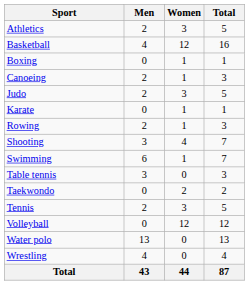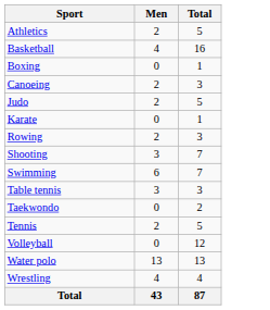- column: Women | 3 | 12 | 1 | 1 | 3 | 1 | 1 | 4 | 1 | 0 | 2 | 3 | 12 | 0 | 0 | 44
